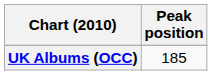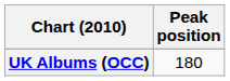UK Albums (OCC) | Peak position: 185 -> 180
